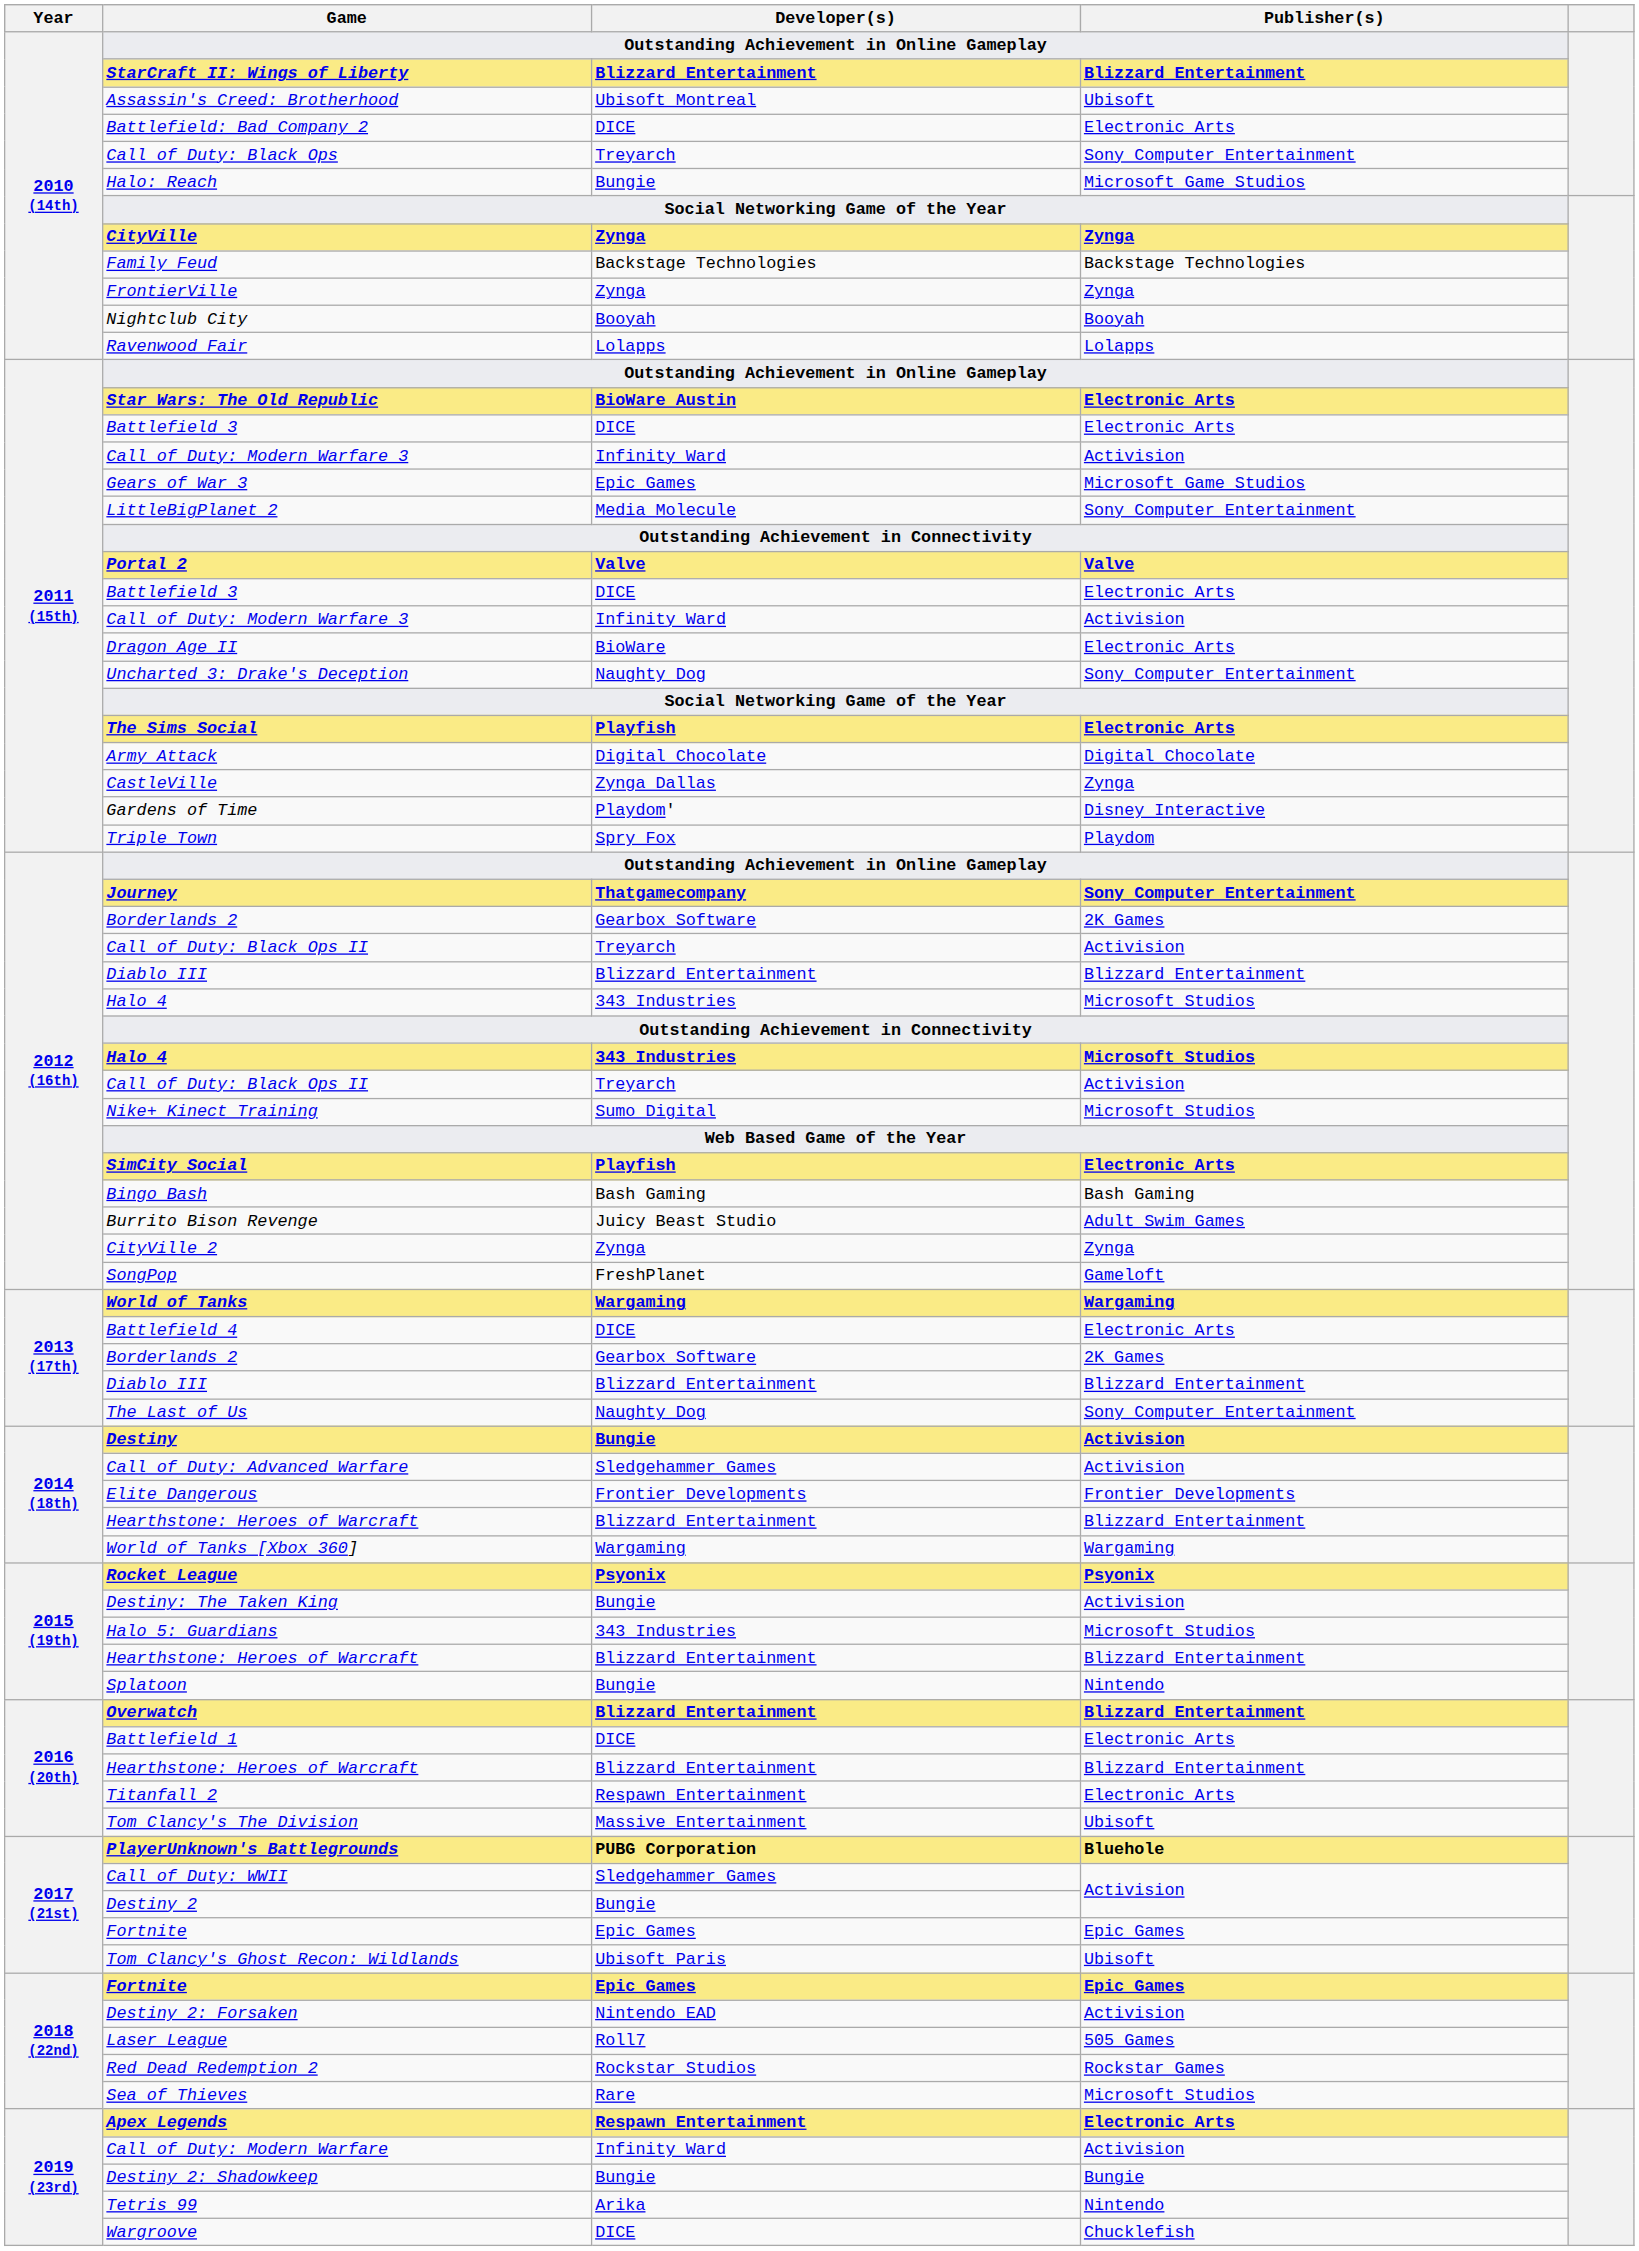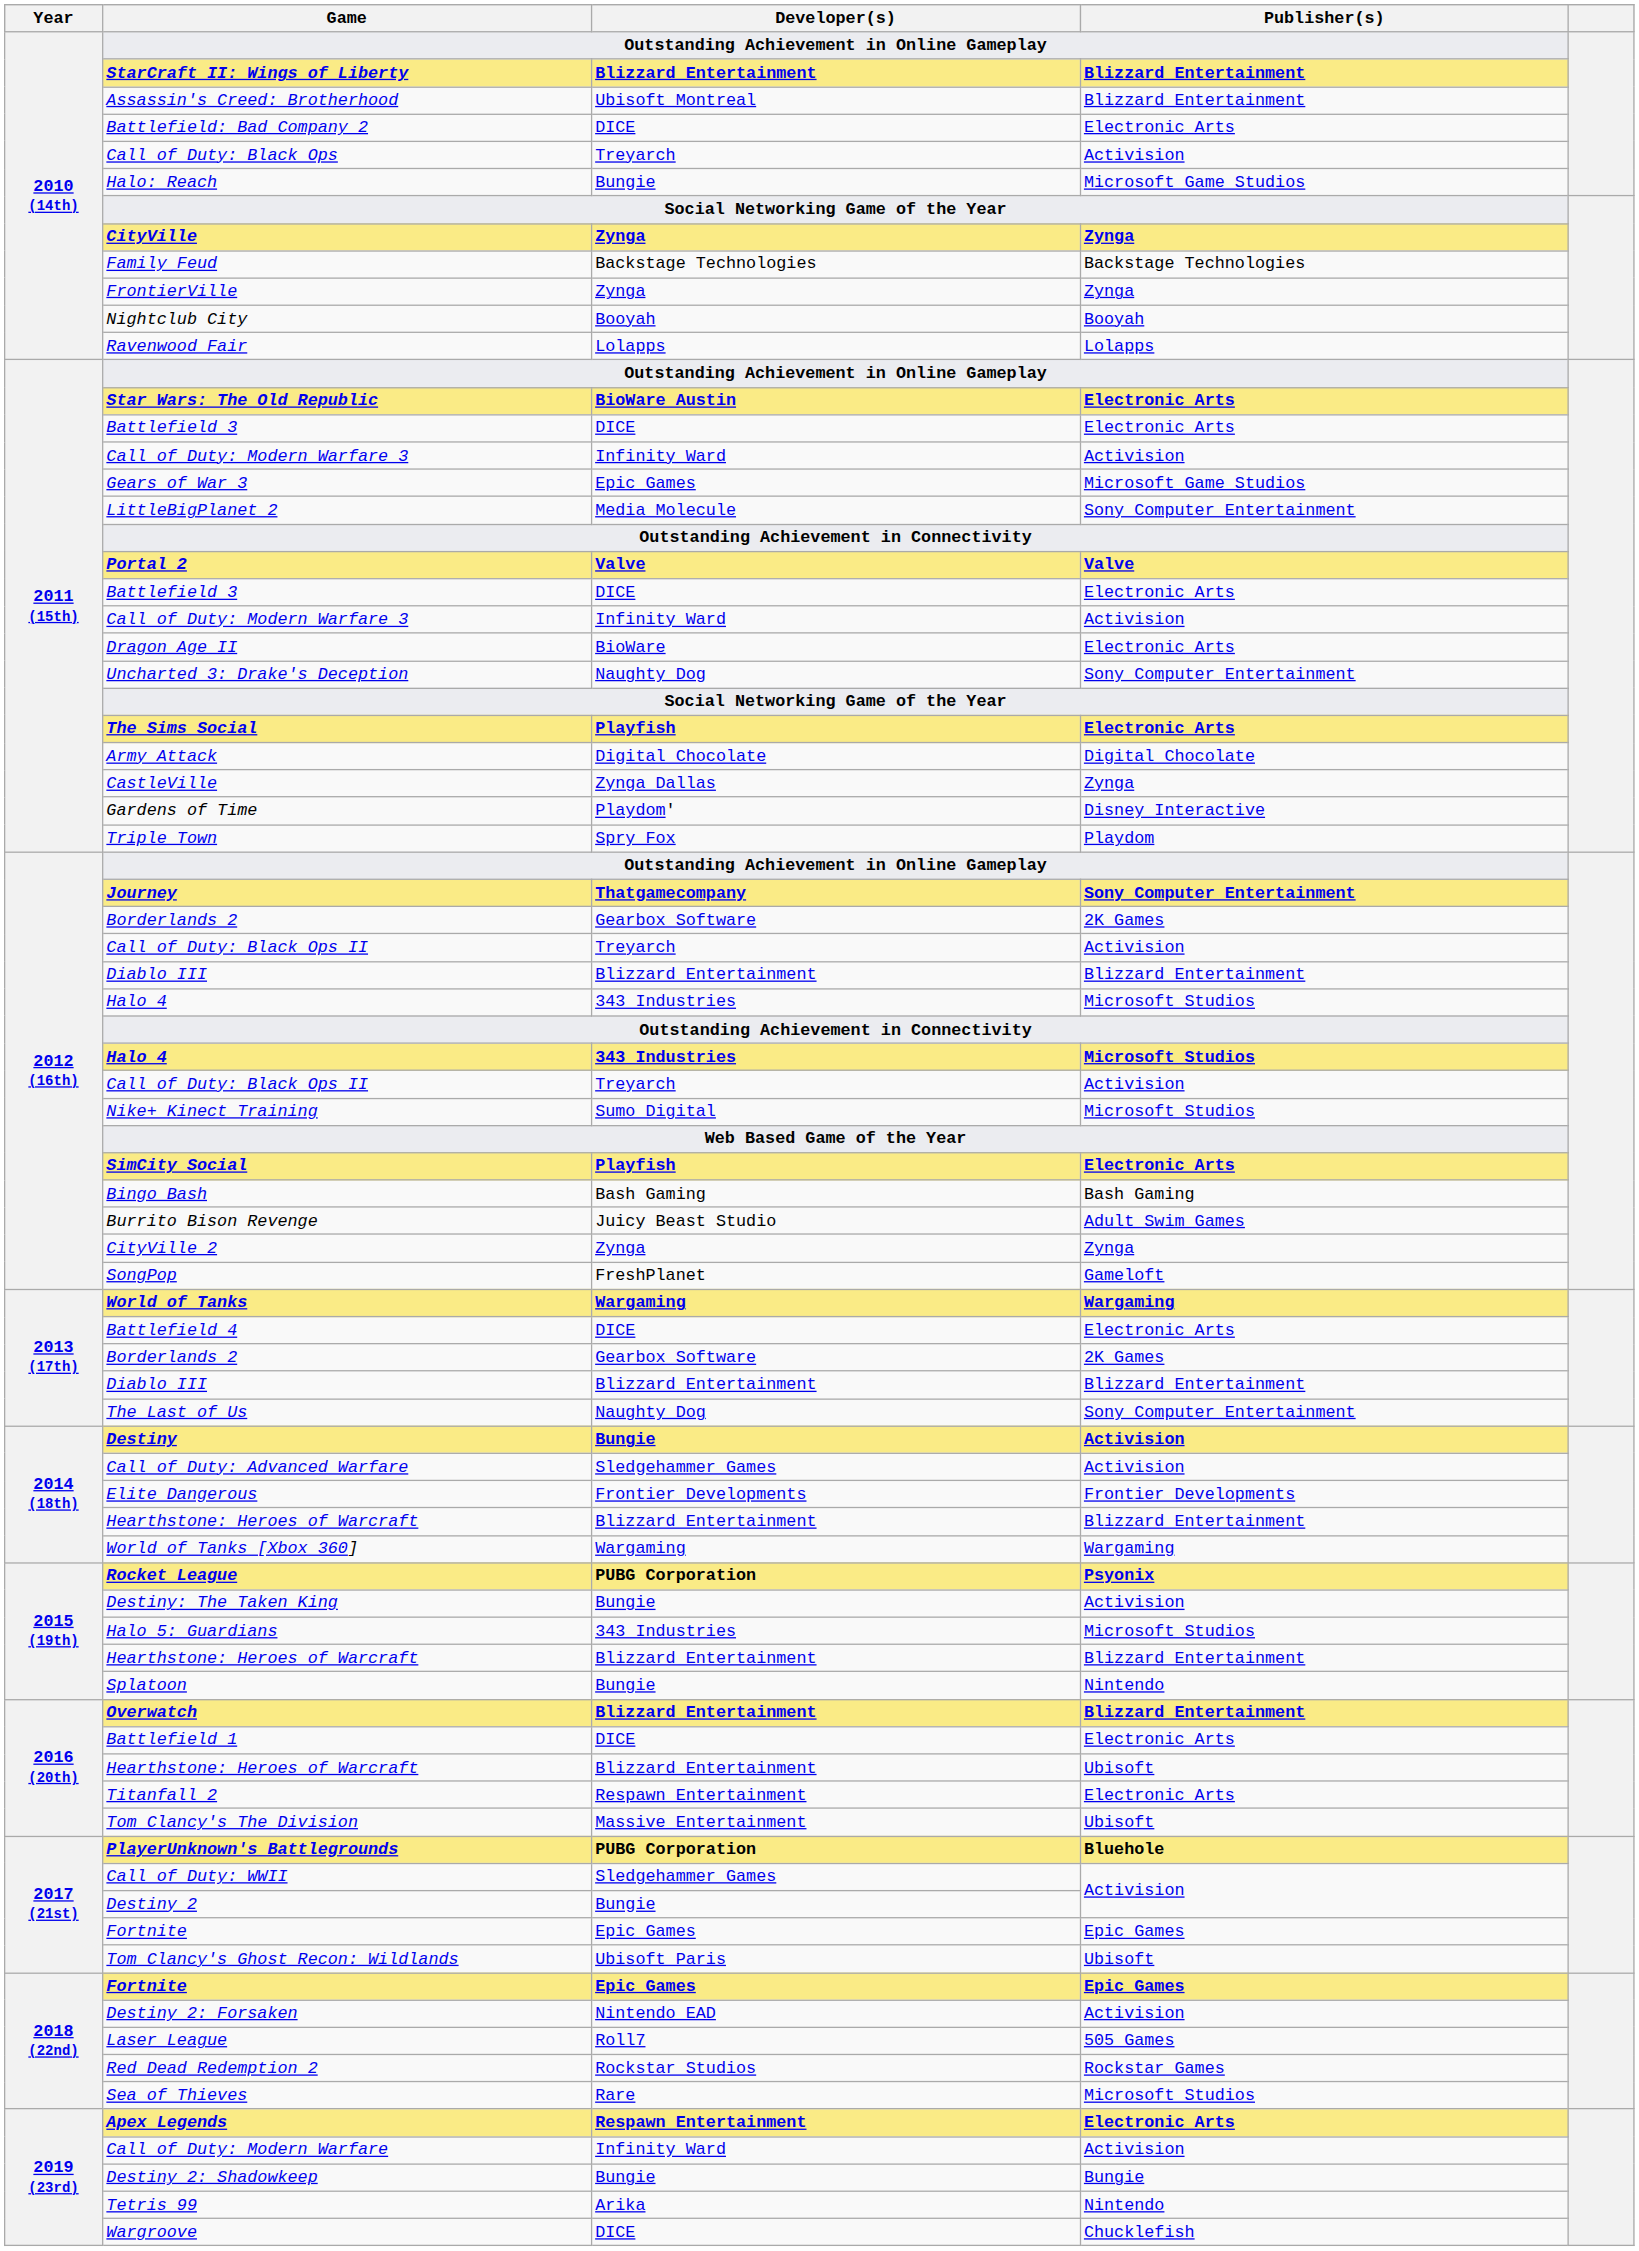Assassin's Creed: Brotherhood | Publisher(s): Ubisoft -> Blizzard Entertainment
Call of Duty: Black Ops | Publisher(s): Sony Computer Entertainment -> Activision
Rocket League | Developer(s): Psyonix -> PUBG Corporation
2016 (20th) / Hearthstone: Heroes of Warcraft | Publisher(s): Blizzard Entertainment -> Ubisoft
